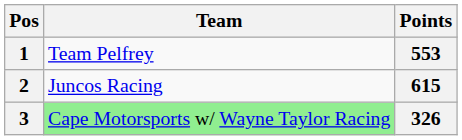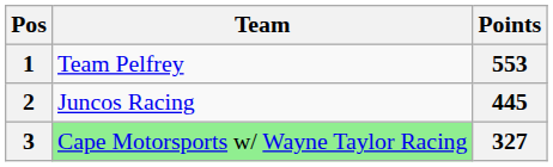2 | Points: 615 -> 445
3 | Points: 326 -> 327
